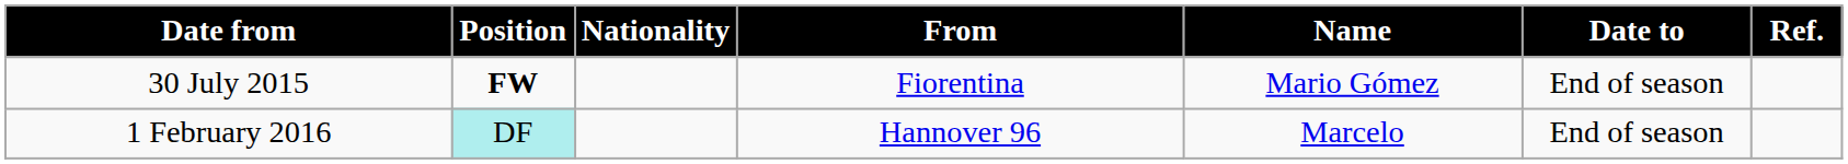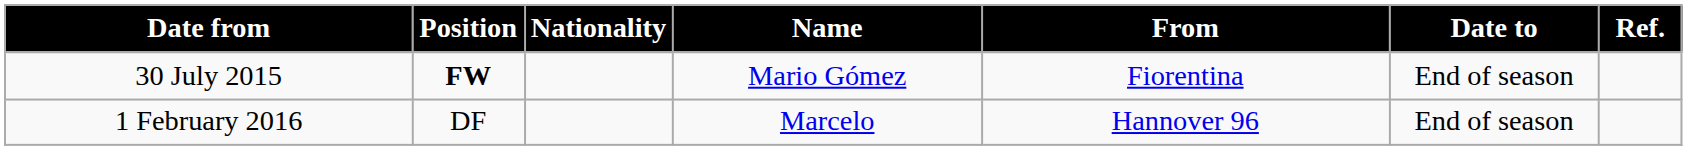columns swapped: Name <-> From
1 February 2016 | Position: paleturquoise background -> no background
